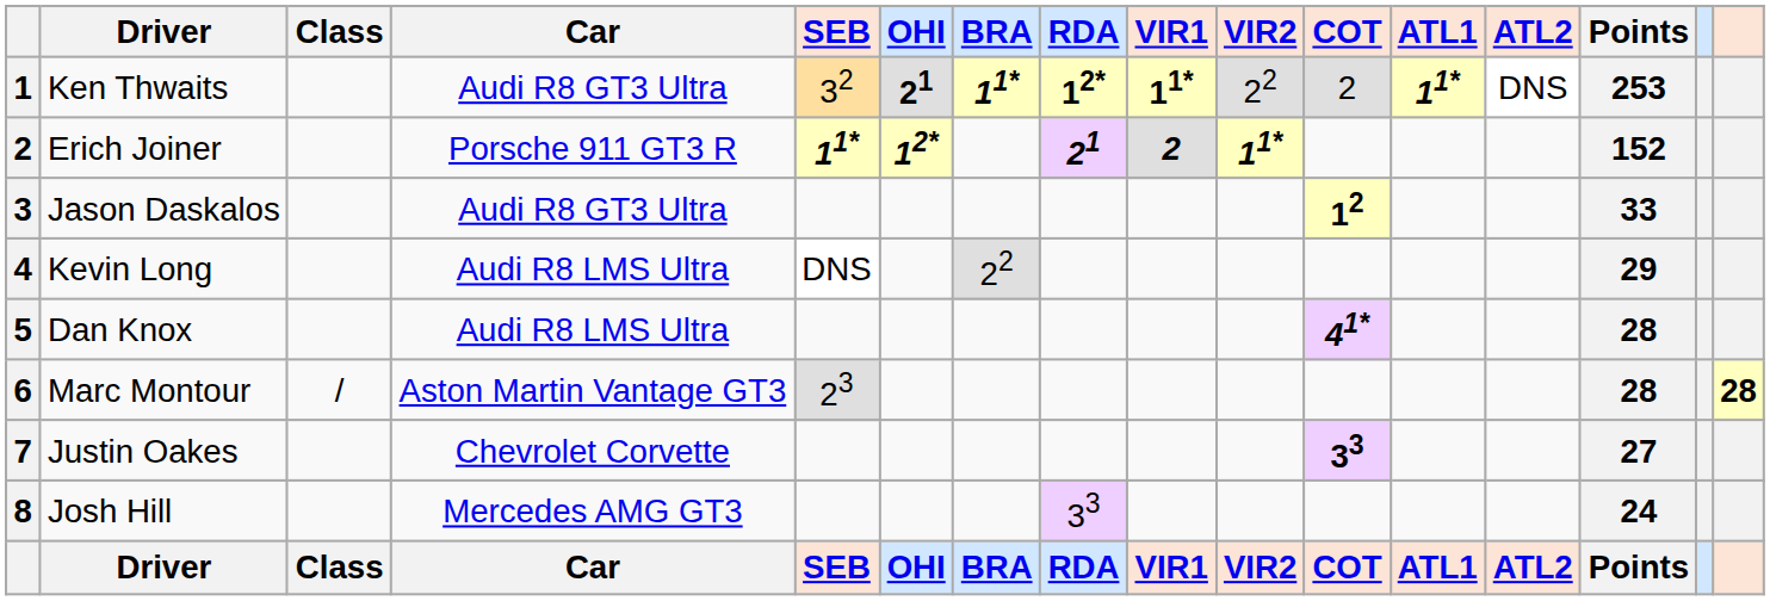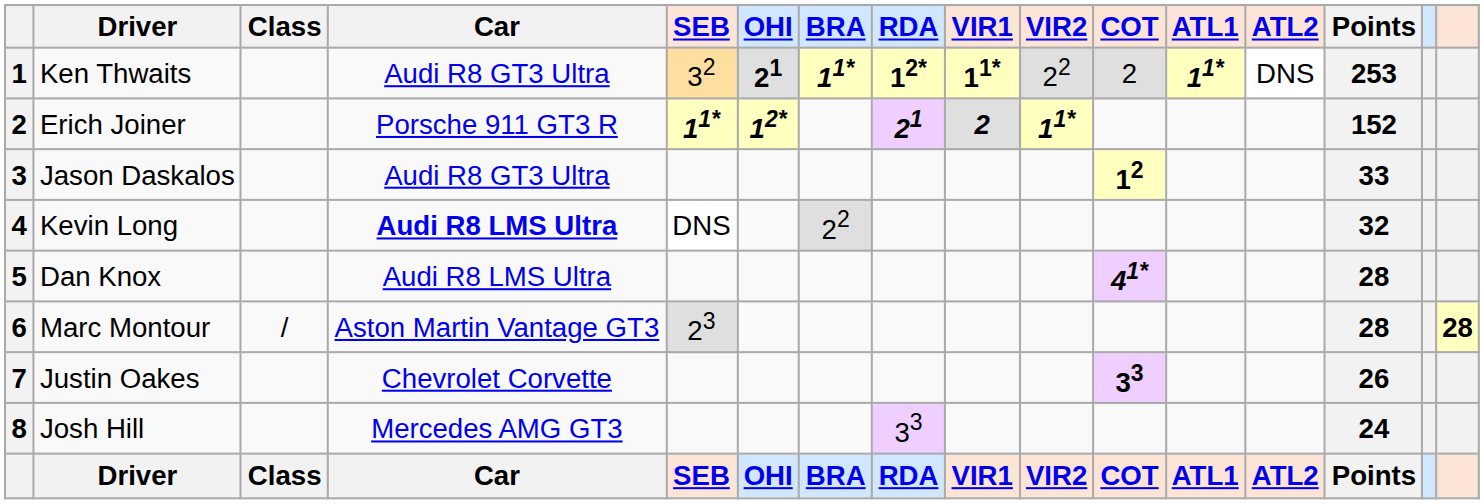Kevin Long | column 4: normal -> bold
Kevin Long | column 14: 29 -> 32
Justin Oakes | column 14: 27 -> 26
